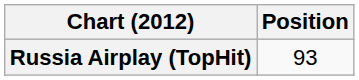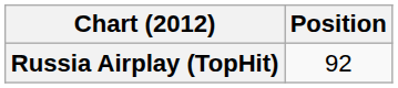Russia Airplay (TopHit) | Position: 93 -> 92
